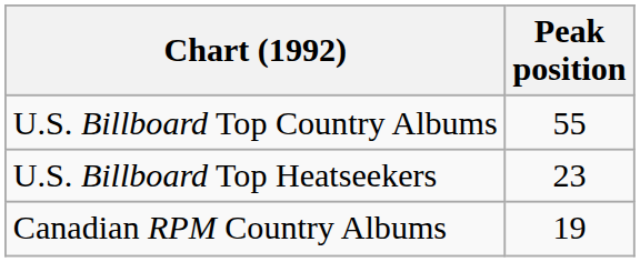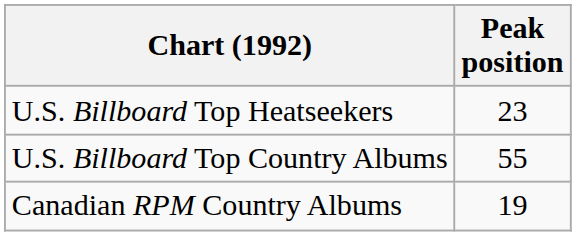rows swapped: U.S. Billboard Top Country Albums <-> U.S. Billboard Top Heatseekers
